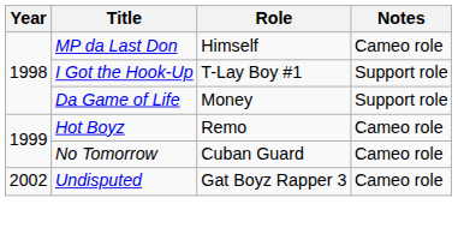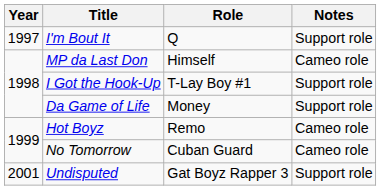+ row: 1997 | I'm Bout It | Q | Support role
Undisputed | Year: 2002 -> 2001
Undisputed | Notes: Cameo role -> Support role
